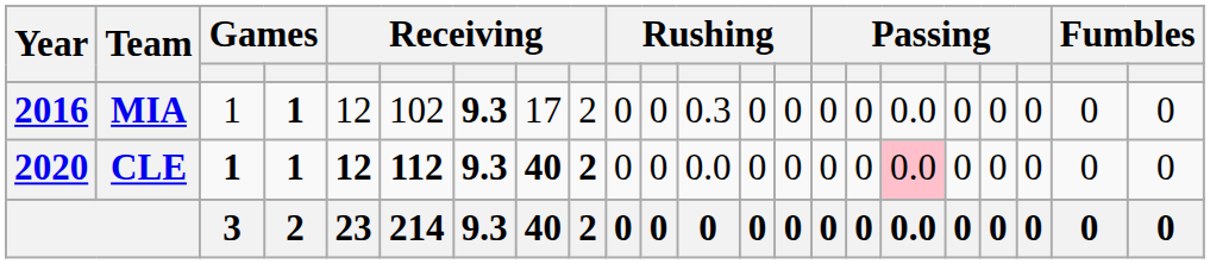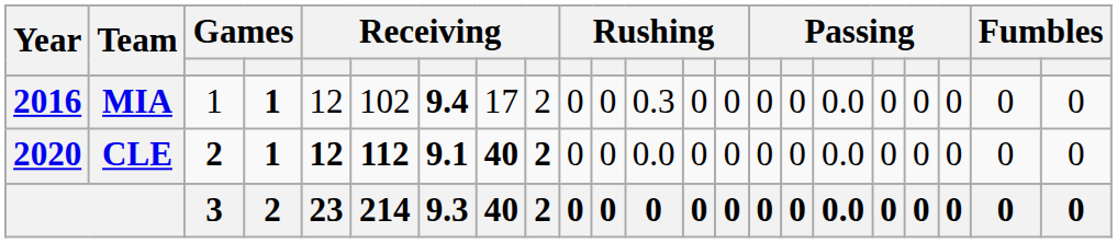MIA | column 7: 9.3 -> 9.4
CLE | column 3: 1 -> 2
CLE | column 7: 9.3 -> 9.1
CLE | column 17: pink background -> no background
